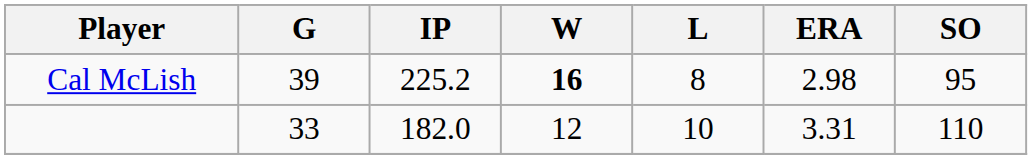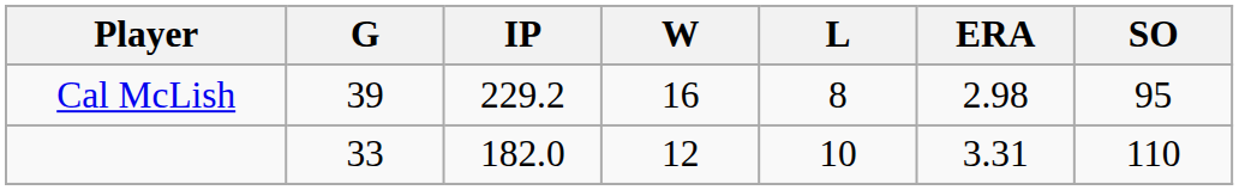Cal McLish | IP: 225.2 -> 229.2
Cal McLish | W: bold -> normal
